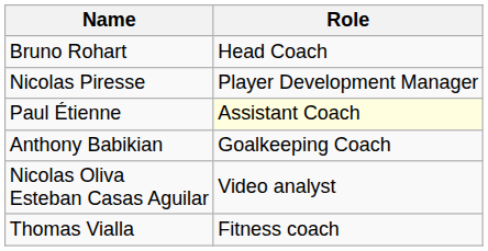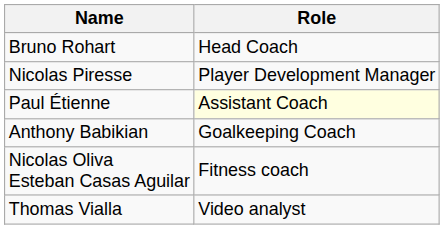Nicolas Oliva Esteban Casas Aguilar | Role: Video analyst -> Fitness coach
Thomas Vialla | Role: Fitness coach -> Video analyst
